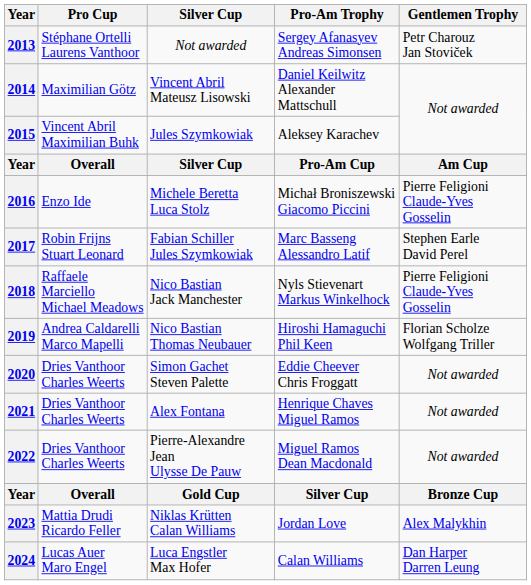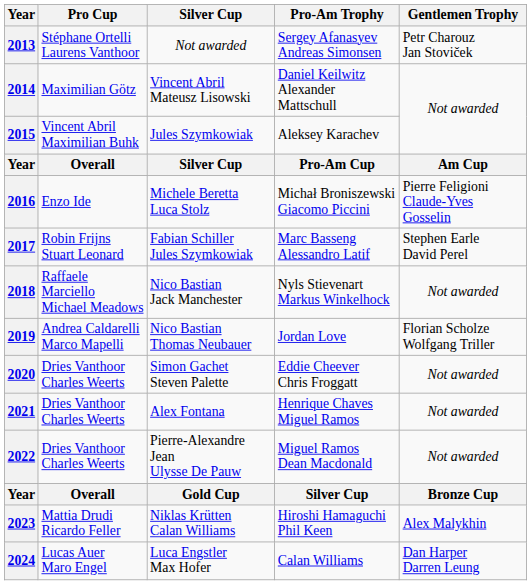2018 | Gentlemen Trophy: Pierre Feligioni Claude-Yves Gosselin -> Not awarded
2019 | Pro-Am Trophy: Hiroshi Hamaguchi Phil Keen -> Jordan Love
2023 | Pro-Am Trophy: Jordan Love -> Hiroshi Hamaguchi Phil Keen
